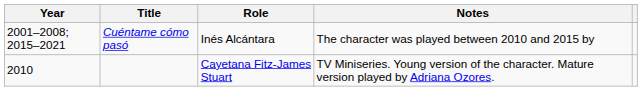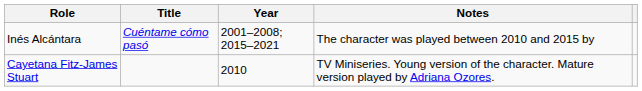columns swapped: Year <-> Role
